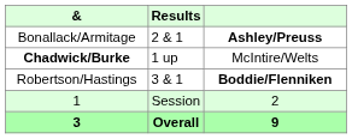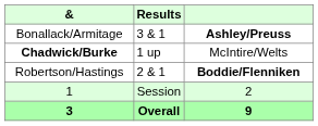Bonallack/Armitage | Results: 2 & 1 -> 3 & 1
Robertson/Hastings | Results: 3 & 1 -> 2 & 1
